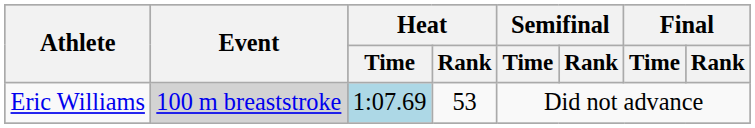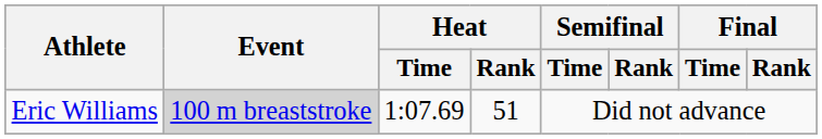Eric Williams | Heat / Time: lightblue background -> no background
Eric Williams | Heat / Rank: 53 -> 51
